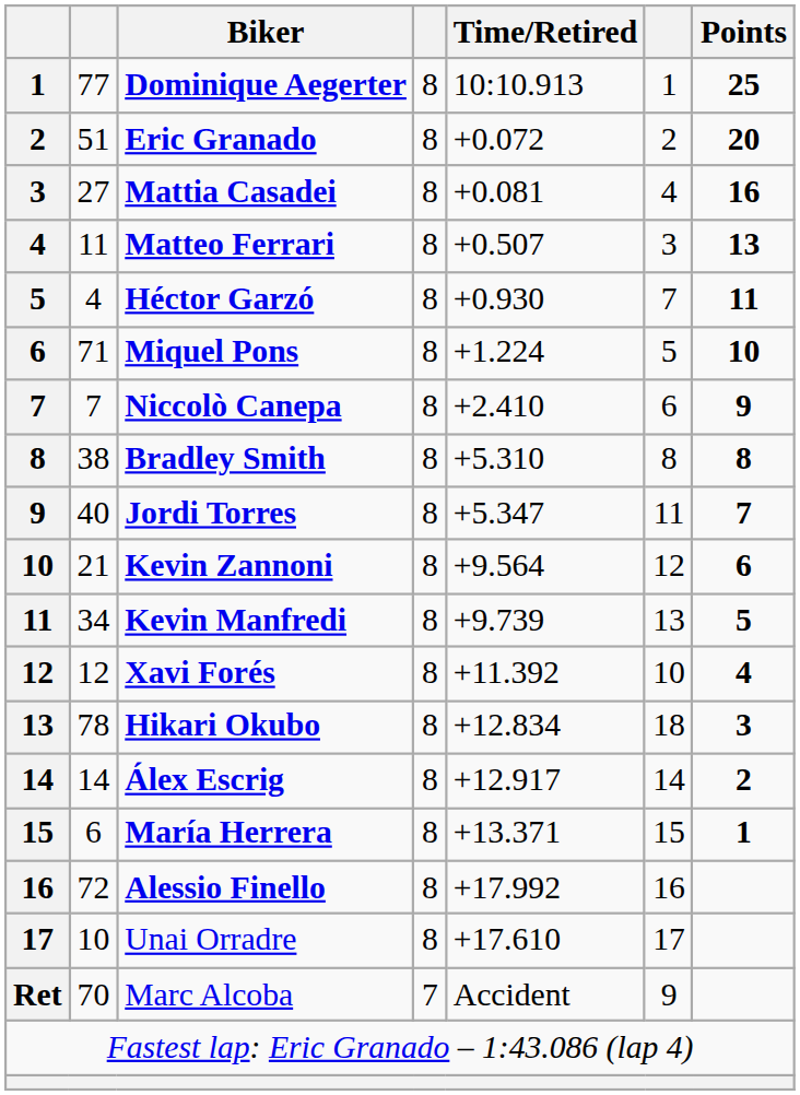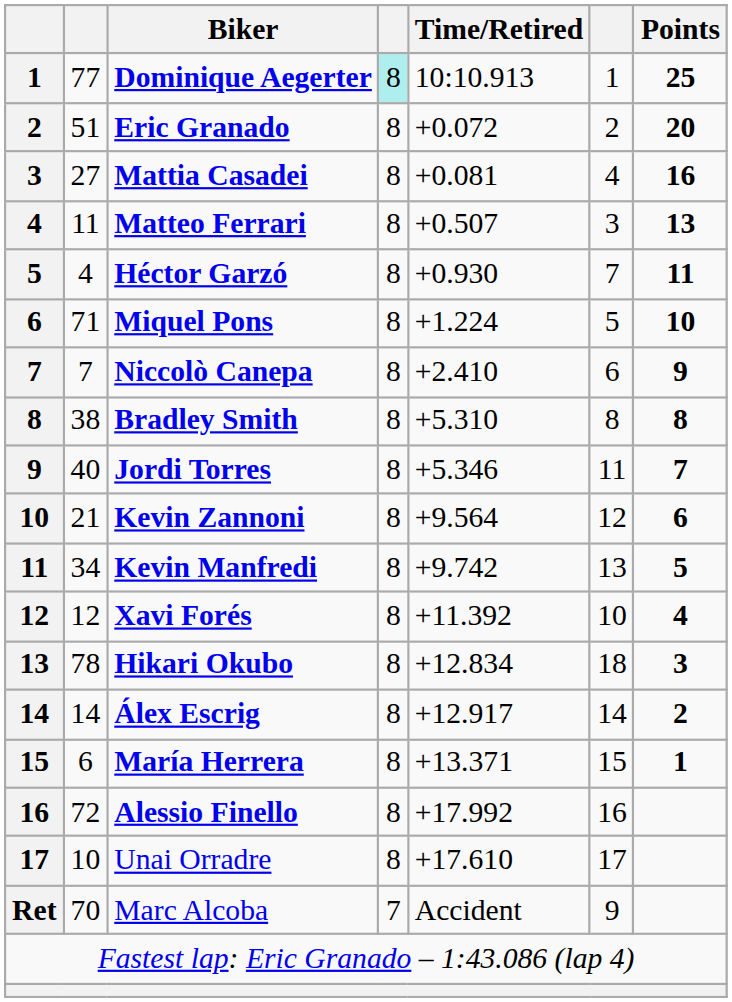Dominique Aegerter | column 4: no background -> paleturquoise background
Jordi Torres | Time/Retired: +5.347 -> +5.346
Kevin Manfredi | Time/Retired: +9.739 -> +9.742
